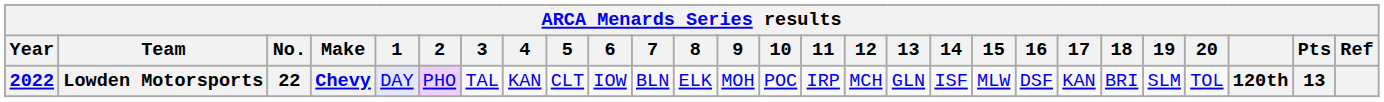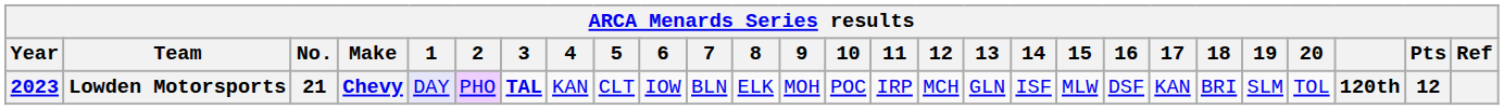Lowden Motorsports | Year: 2022 -> 2023
Lowden Motorsports | No.: 22 -> 21
Lowden Motorsports | 3: normal -> bold
Lowden Motorsports | Pts: 13 -> 12
